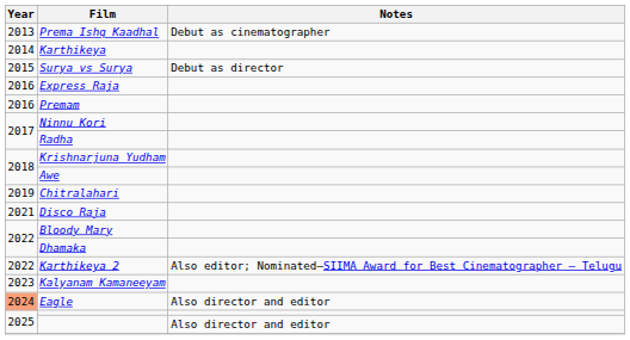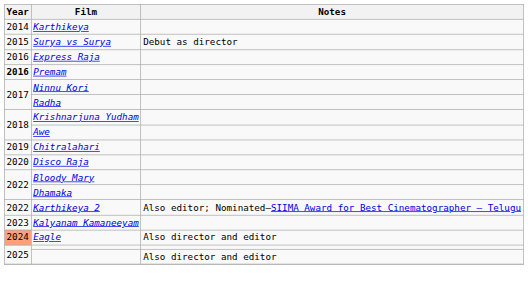- row: 2013 | Prema Ishq Kaadhal | Debut as cinematographer
Premam | Year: normal -> bold
Disco Raja | Year: 2021 -> 2020
